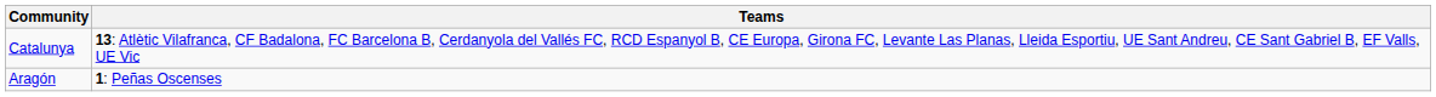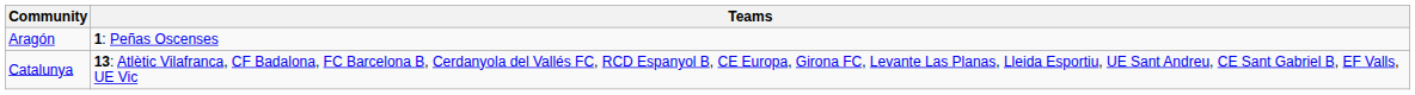rows swapped: Catalunya <-> Aragón
